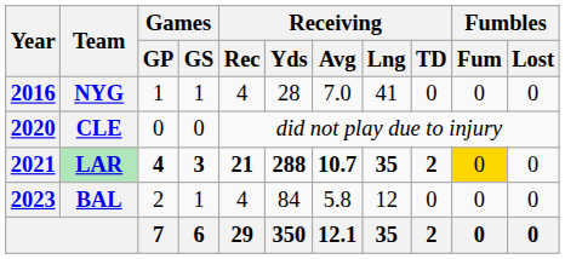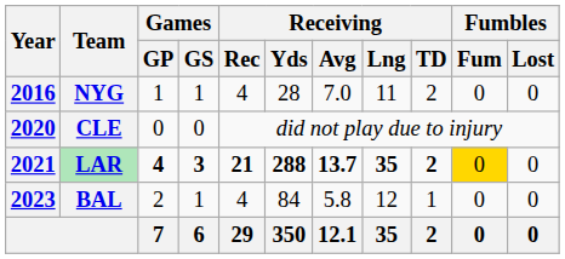NYG | Receiving / Lng: 41 -> 11
NYG | Receiving / TD: 0 -> 2
LAR | Receiving / Avg: 10.7 -> 13.7
BAL | Receiving / TD: 0 -> 1
